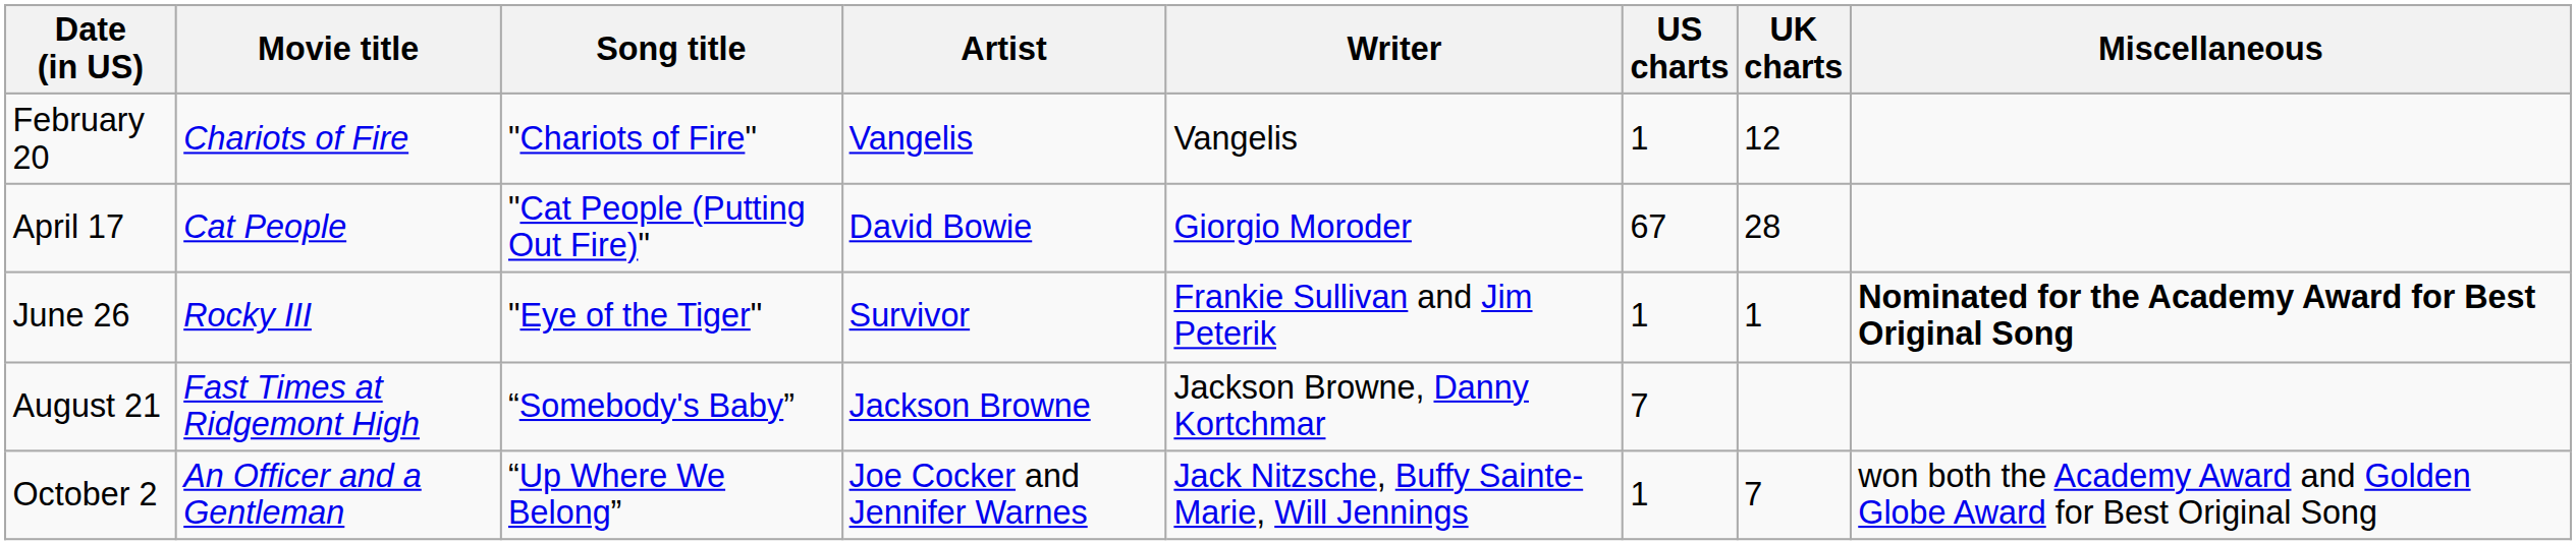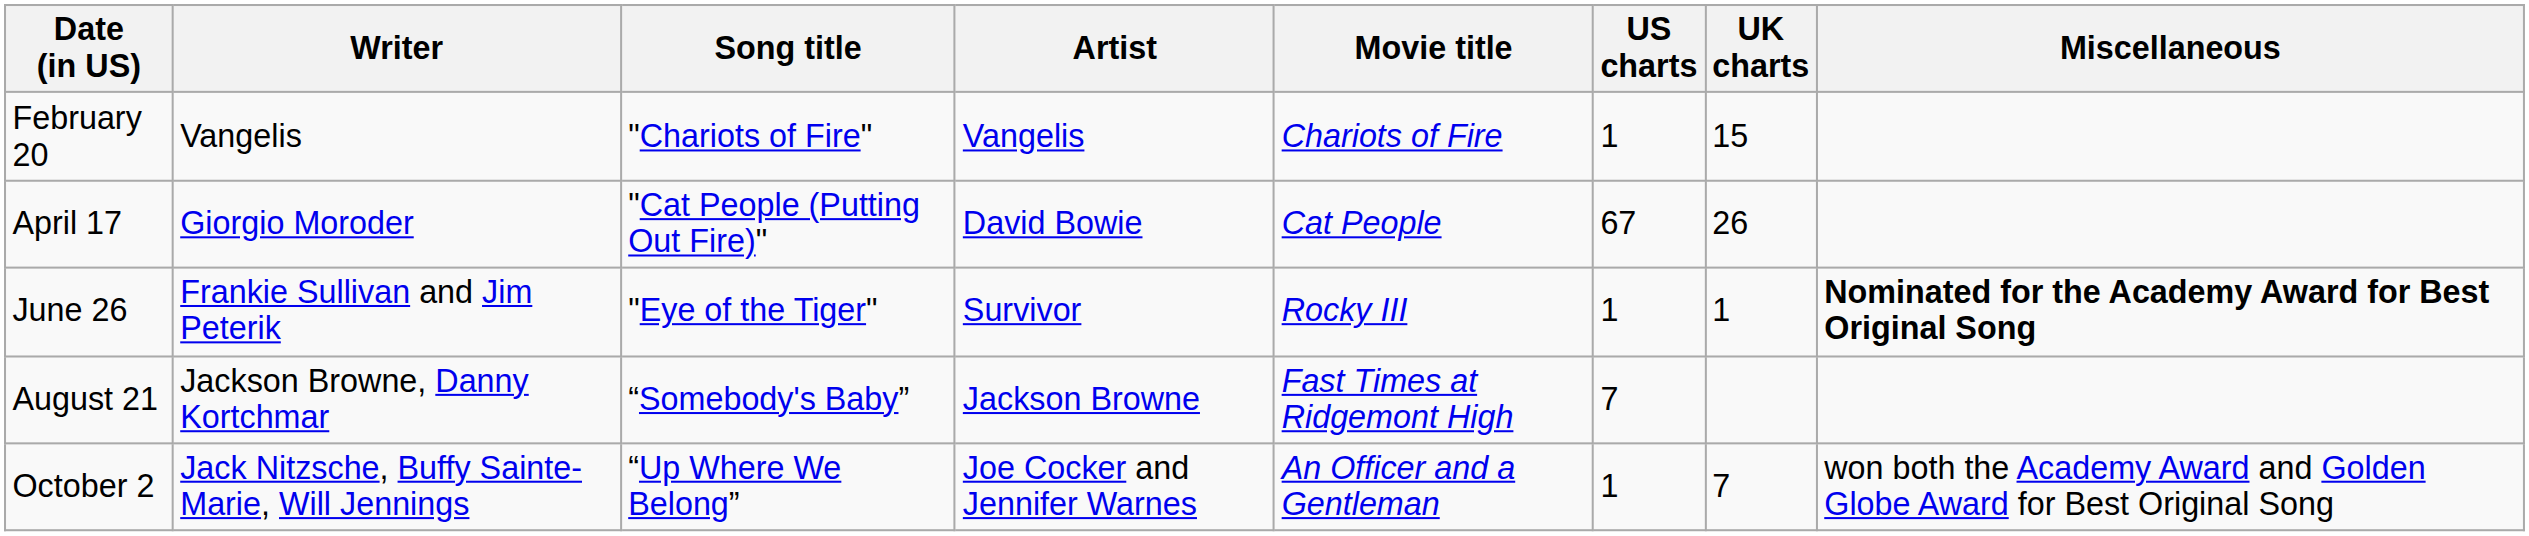columns swapped: Movie title <-> Writer
February 20 | UK charts: 12 -> 15
April 17 | UK charts: 28 -> 26
